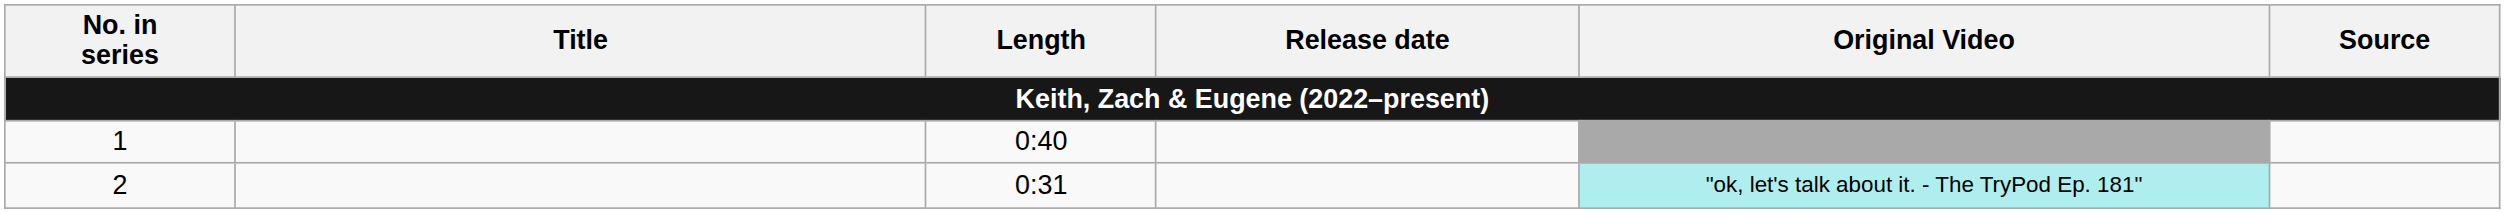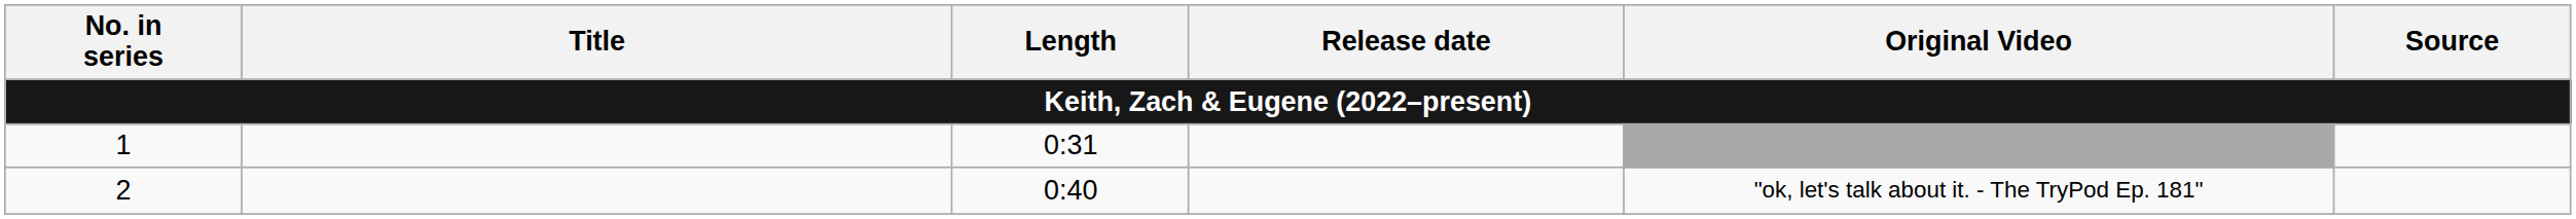1 | Length: 0:40 -> 0:31
2 | Length: 0:31 -> 0:40
2 | Original Video: paleturquoise background -> no background
